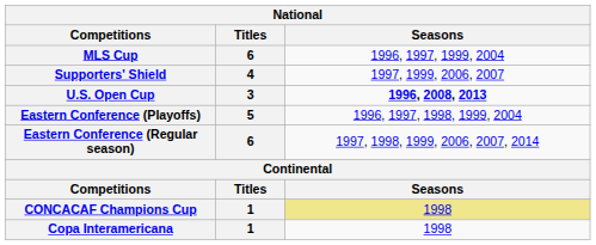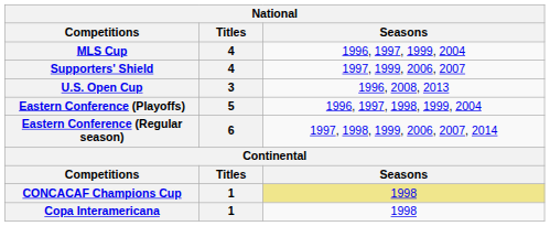MLS Cup | Titles: 6 -> 4
U.S. Open Cup | Seasons: bold -> normal
